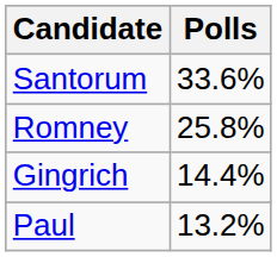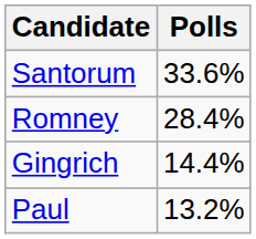Romney | Polls: 25.8% -> 28.4%
